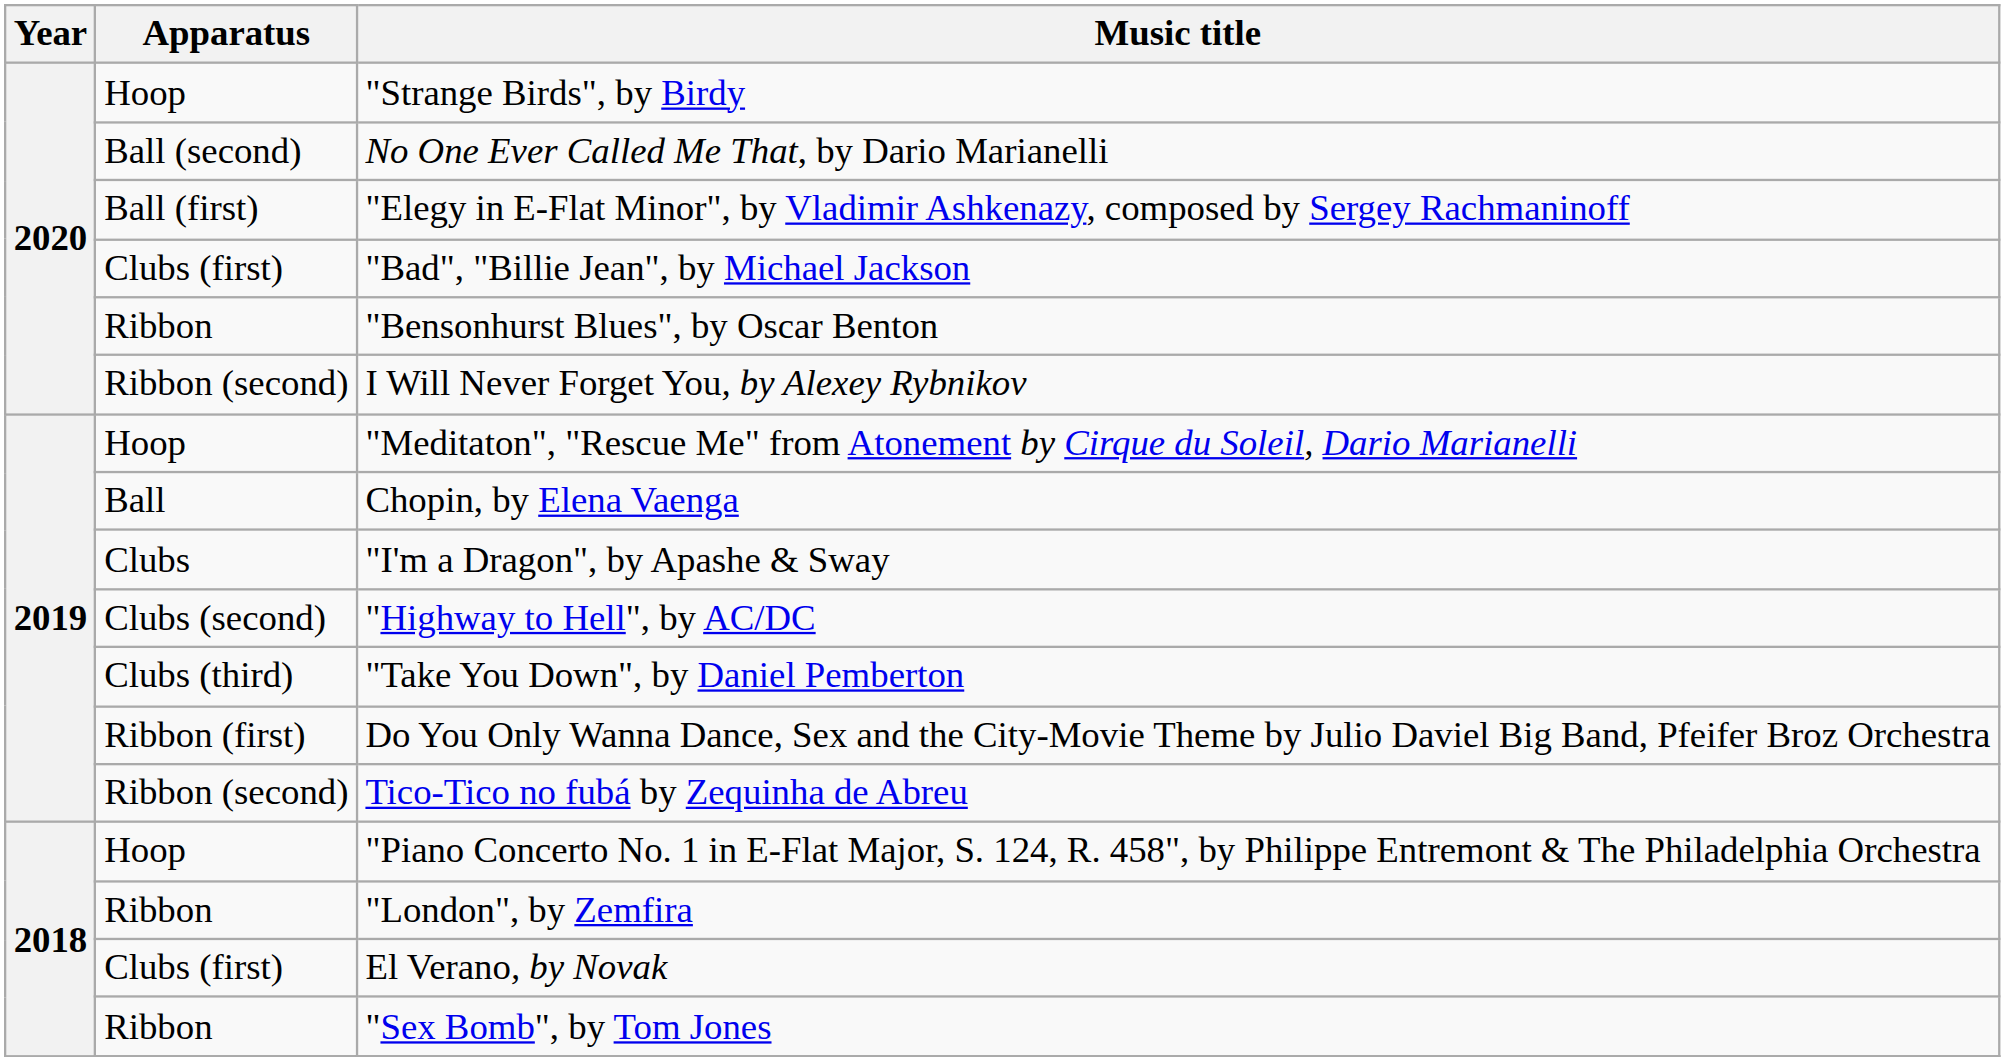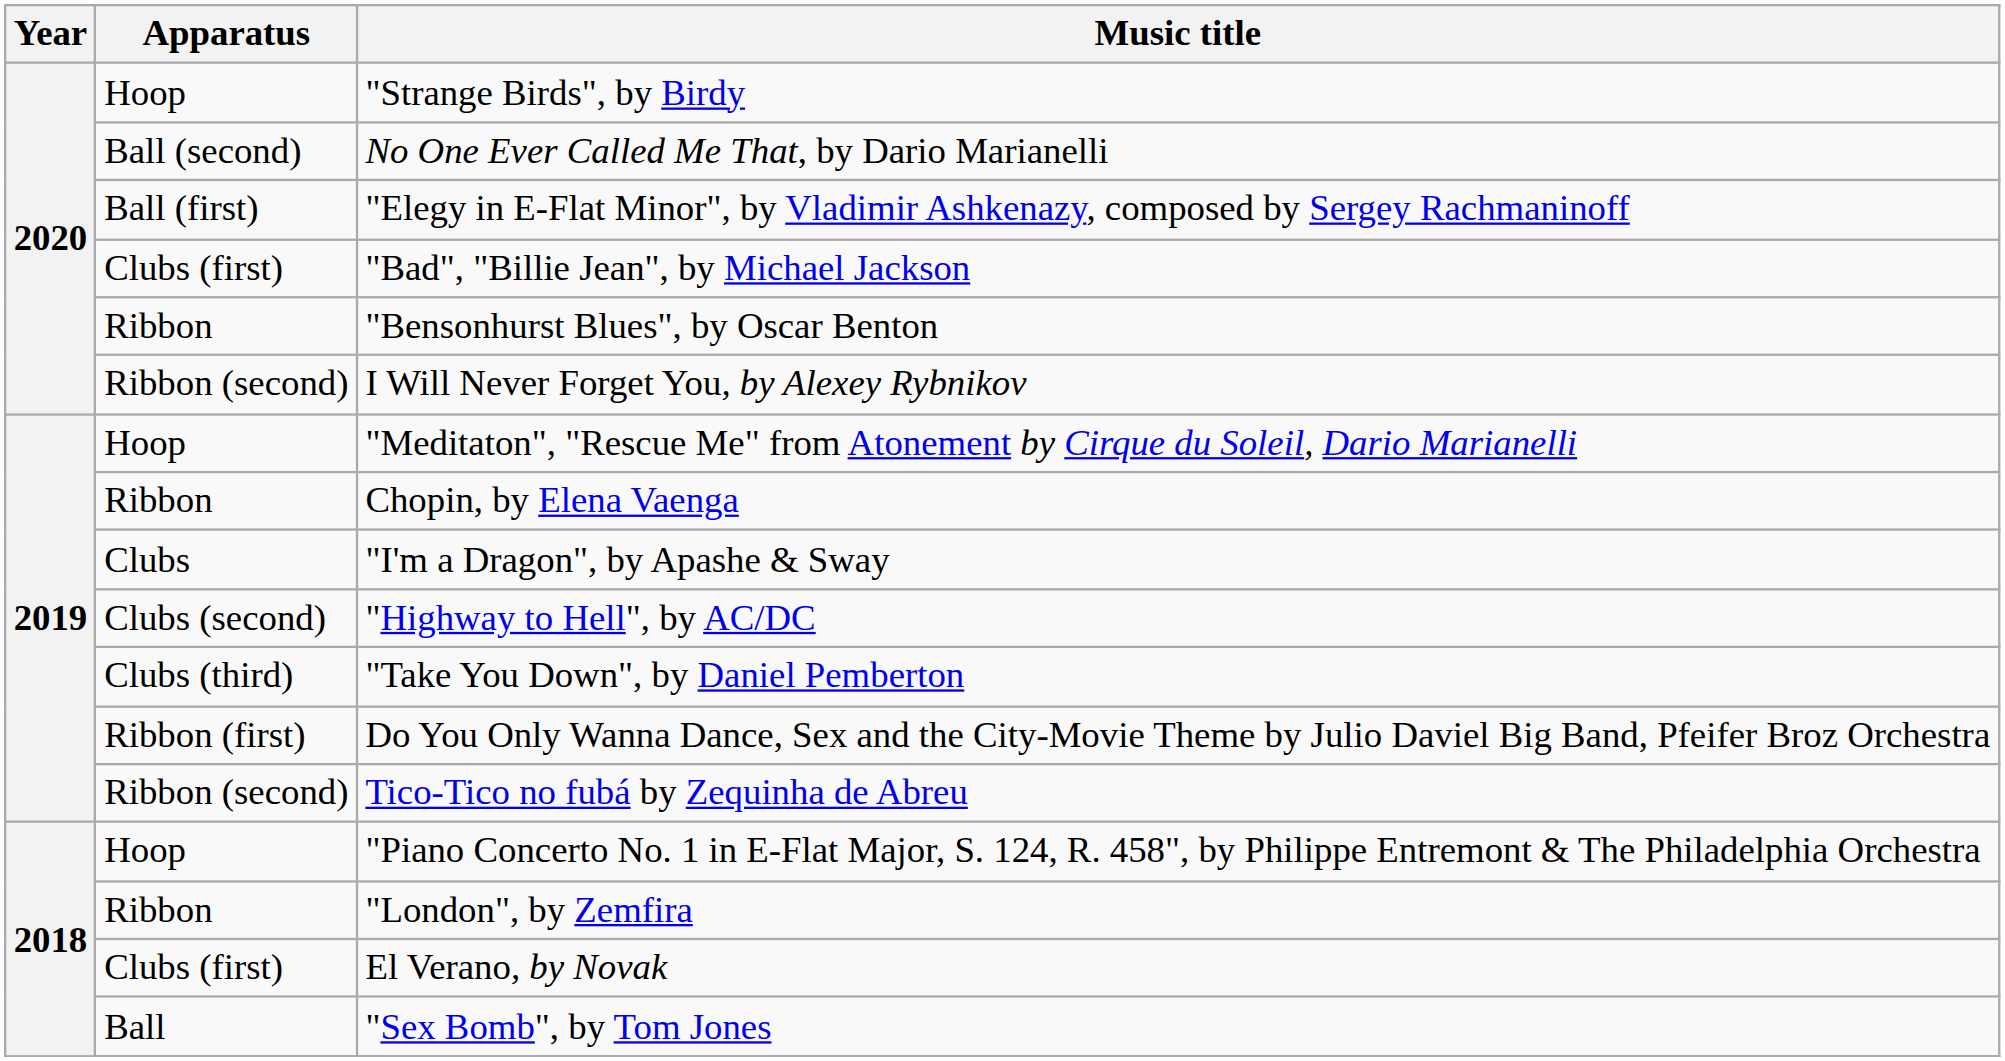Chopin, by Elena Vaenga | Apparatus: Ball -> Ribbon
"Sex Bomb", by Tom Jones | Apparatus: Ribbon -> Ball
